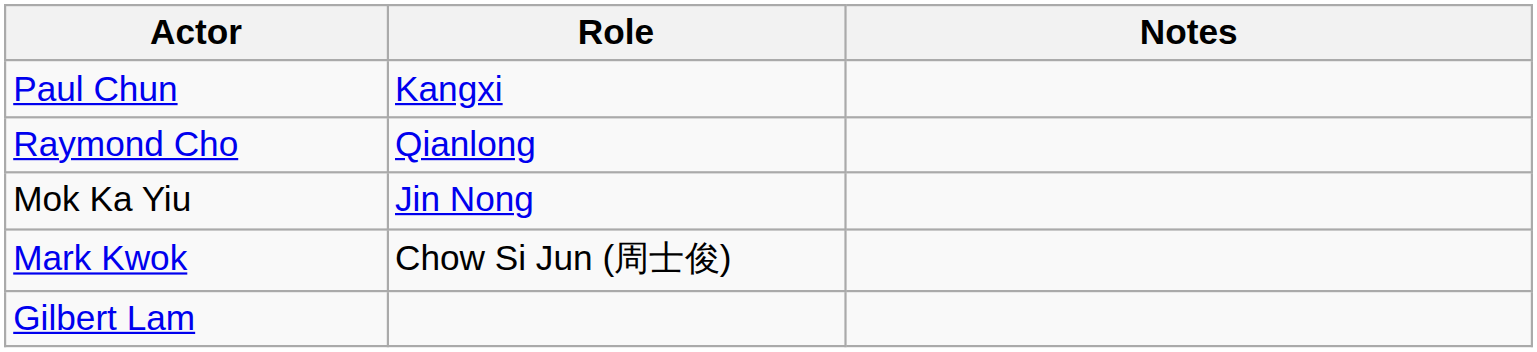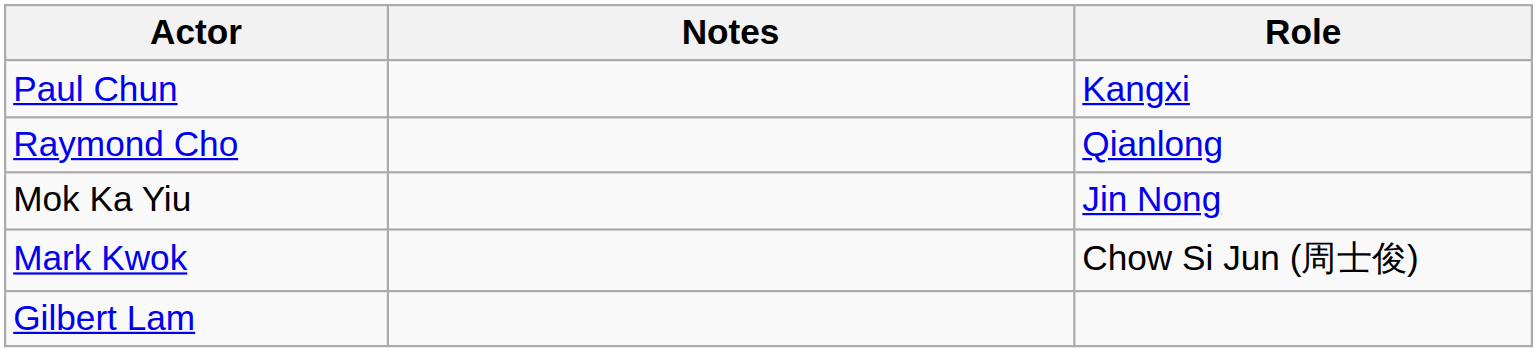columns swapped: Role <-> Notes
